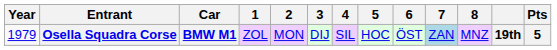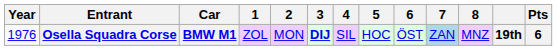Osella Squadra Corse | Year: 1979 -> 1976
Osella Squadra Corse | 3: normal -> bold
Osella Squadra Corse | Pts: 5 -> 6
